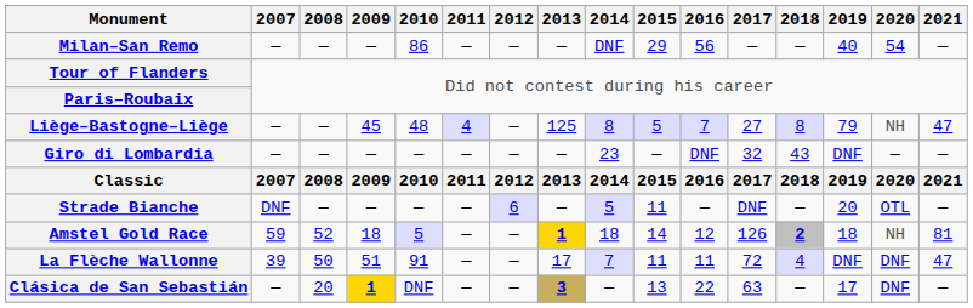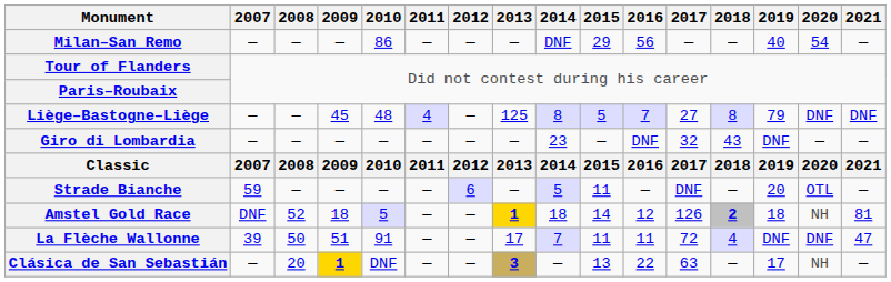Liège–Bastogne–Liège | 2020: NH -> DNF
Liège–Bastogne–Liège | 2021: 47 -> DNF
Strade Bianche | 2007: DNF -> 59
Amstel Gold Race | 2007: 59 -> DNF
Clásica de San Sebastián | 2020: DNF -> NH
